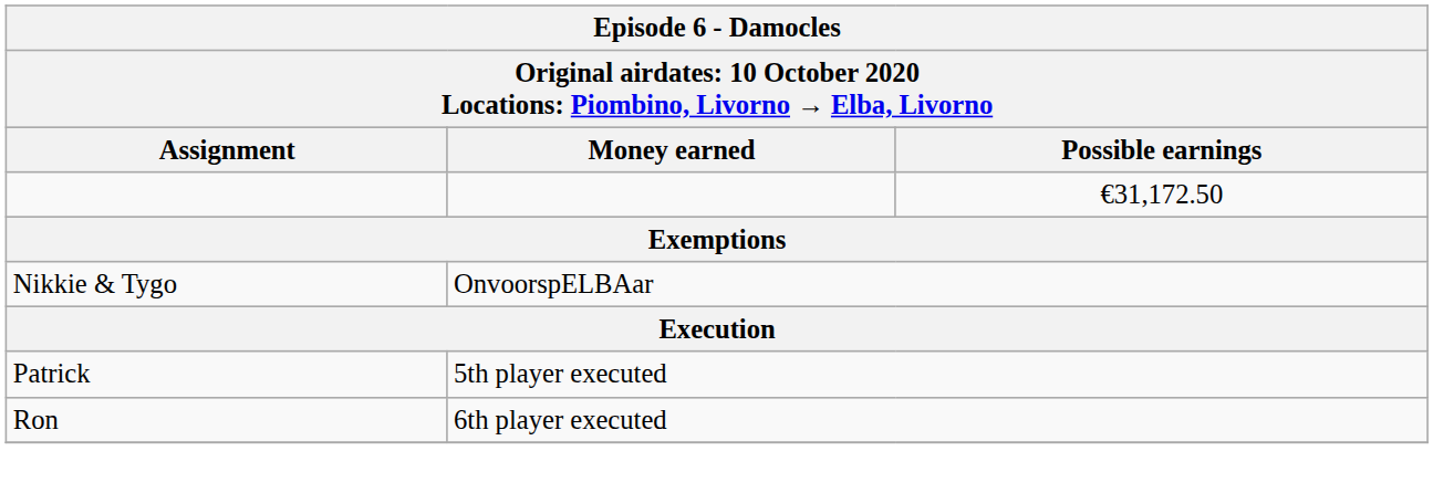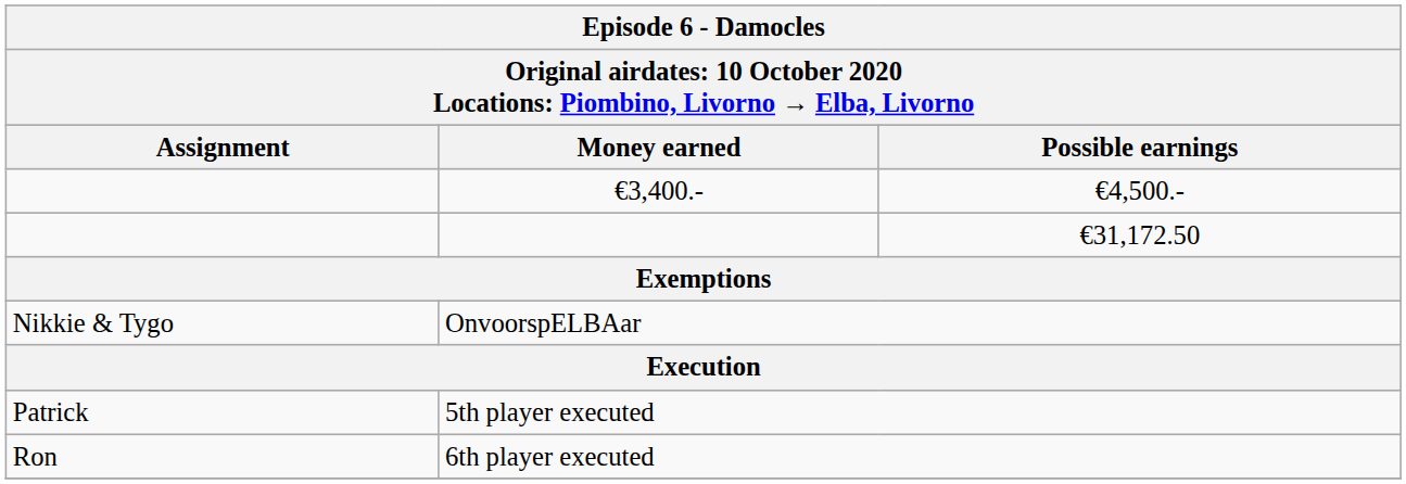+ row: €3,400.- | €4,500.-
